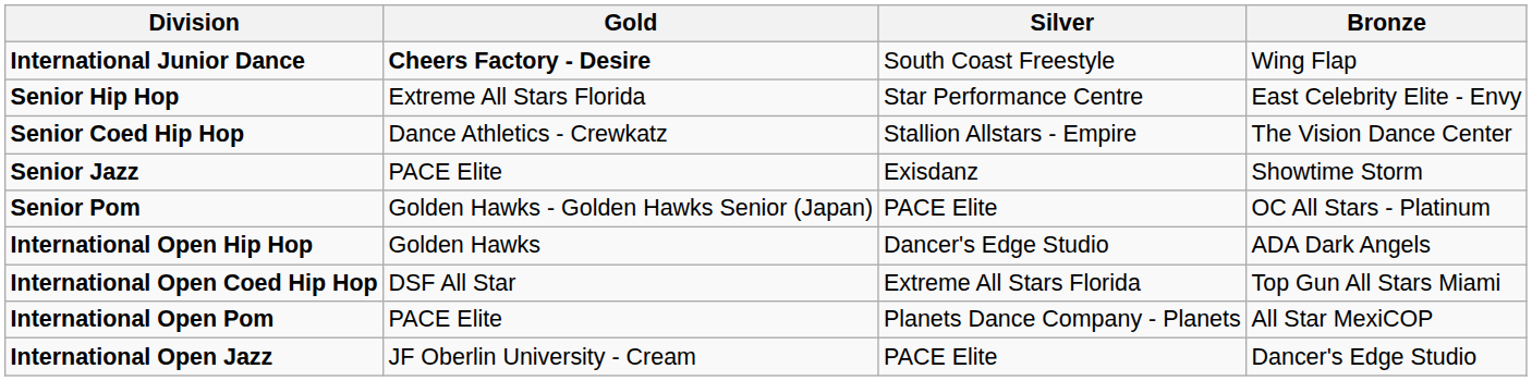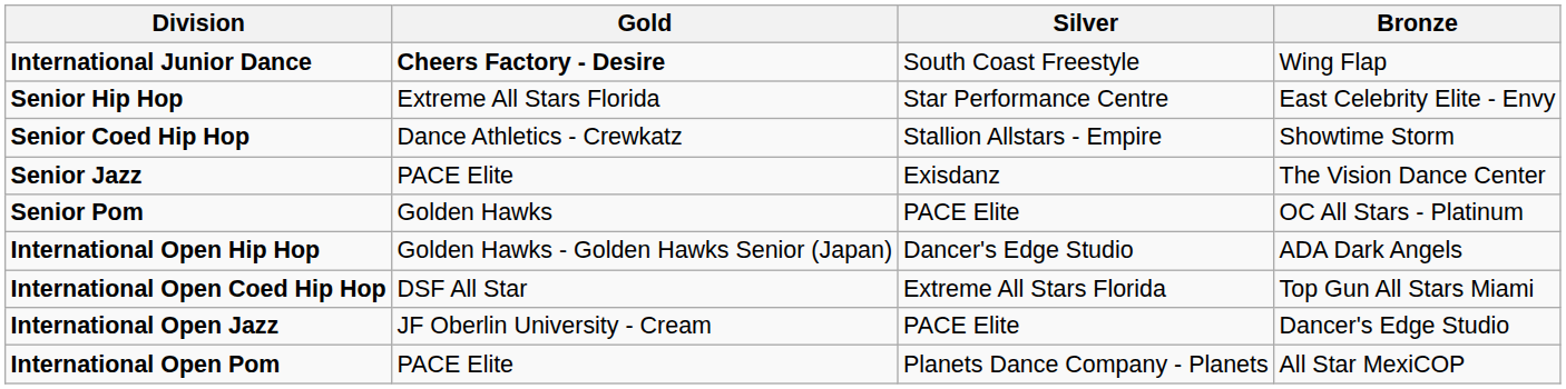Senior Coed Hip Hop | Bronze: The Vision Dance Center -> Showtime Storm
Senior Jazz | Bronze: Showtime Storm -> The Vision Dance Center
Senior Pom | Gold: Golden Hawks - Golden Hawks Senior (Japan) -> Golden Hawks
International Open Hip Hop | Gold: Golden Hawks -> Golden Hawks - Golden Hawks Senior (Japan)
rows swapped: International Open Jazz <-> International Open Pom
